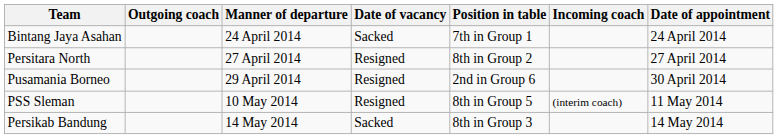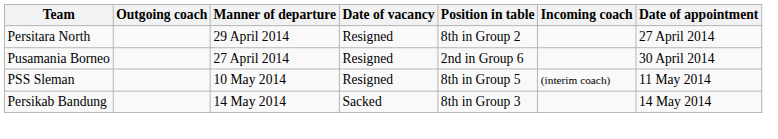- row: Bintang Jaya Asahan | 24 April 2014 | Sacked | 7th in Group 1 | 24 April 2014
Persitara North | Manner of departure: 27 April 2014 -> 29 April 2014
Pusamania Borneo | Manner of departure: 29 April 2014 -> 27 April 2014
